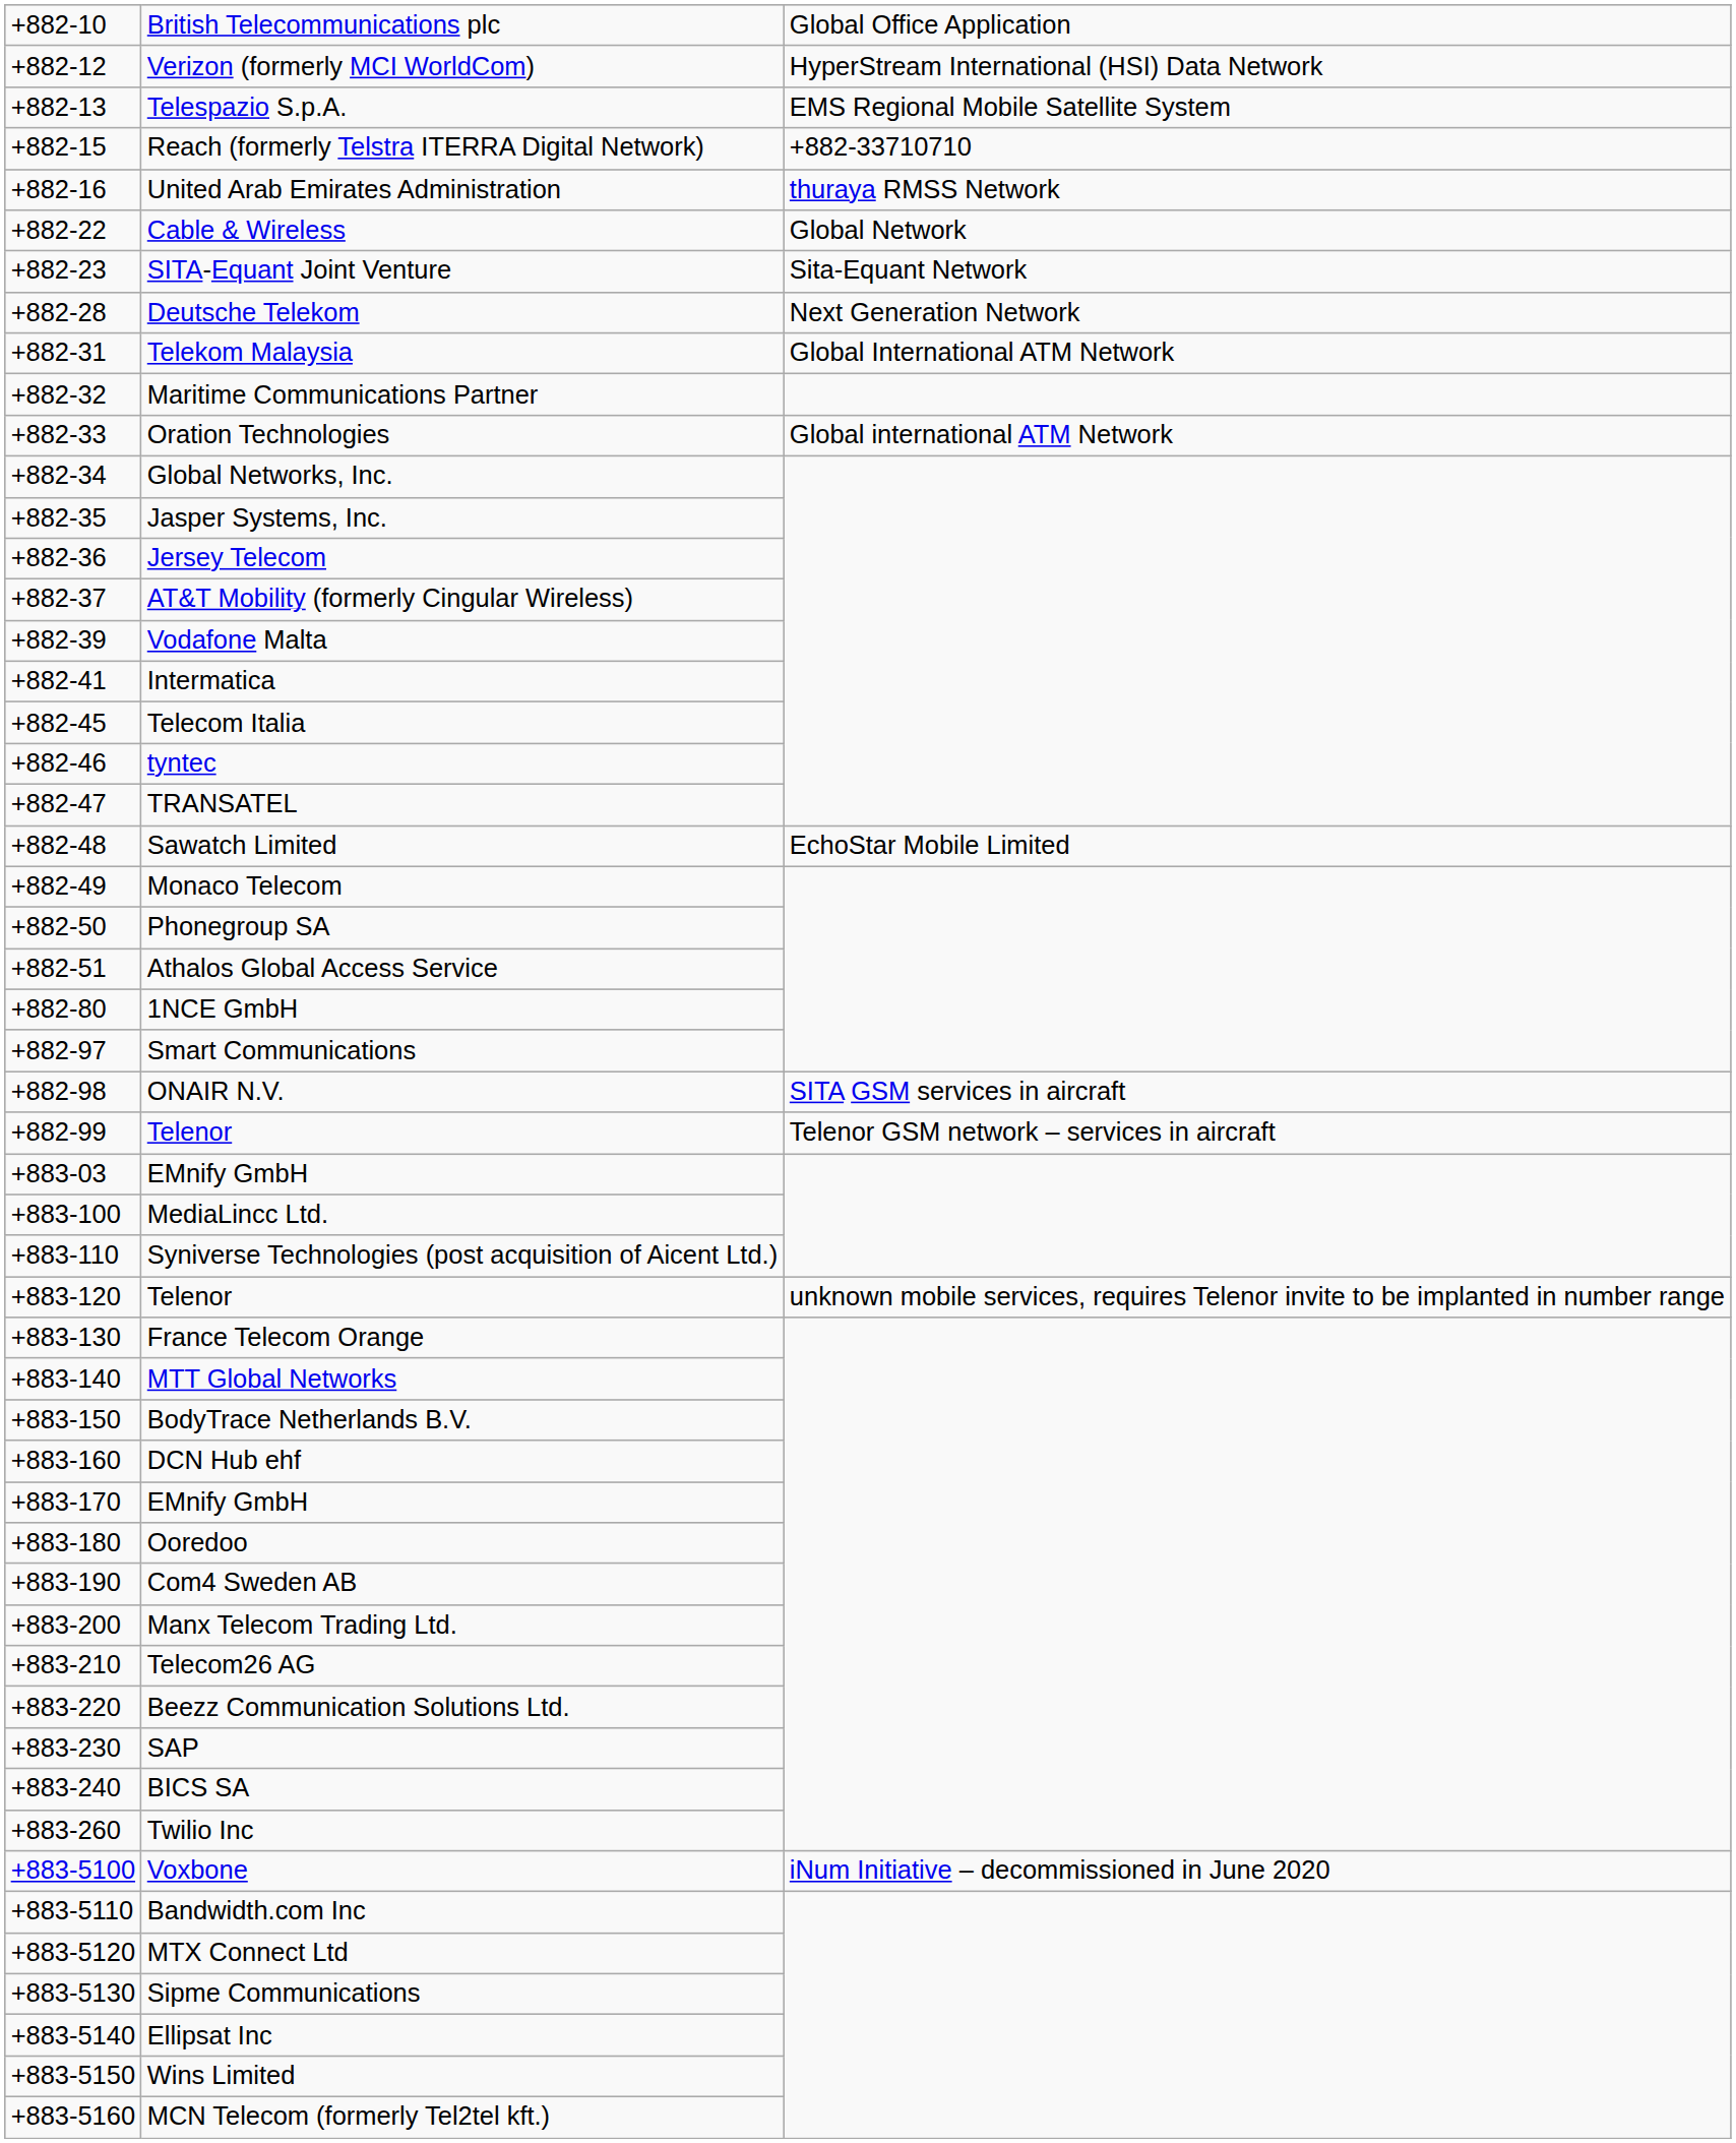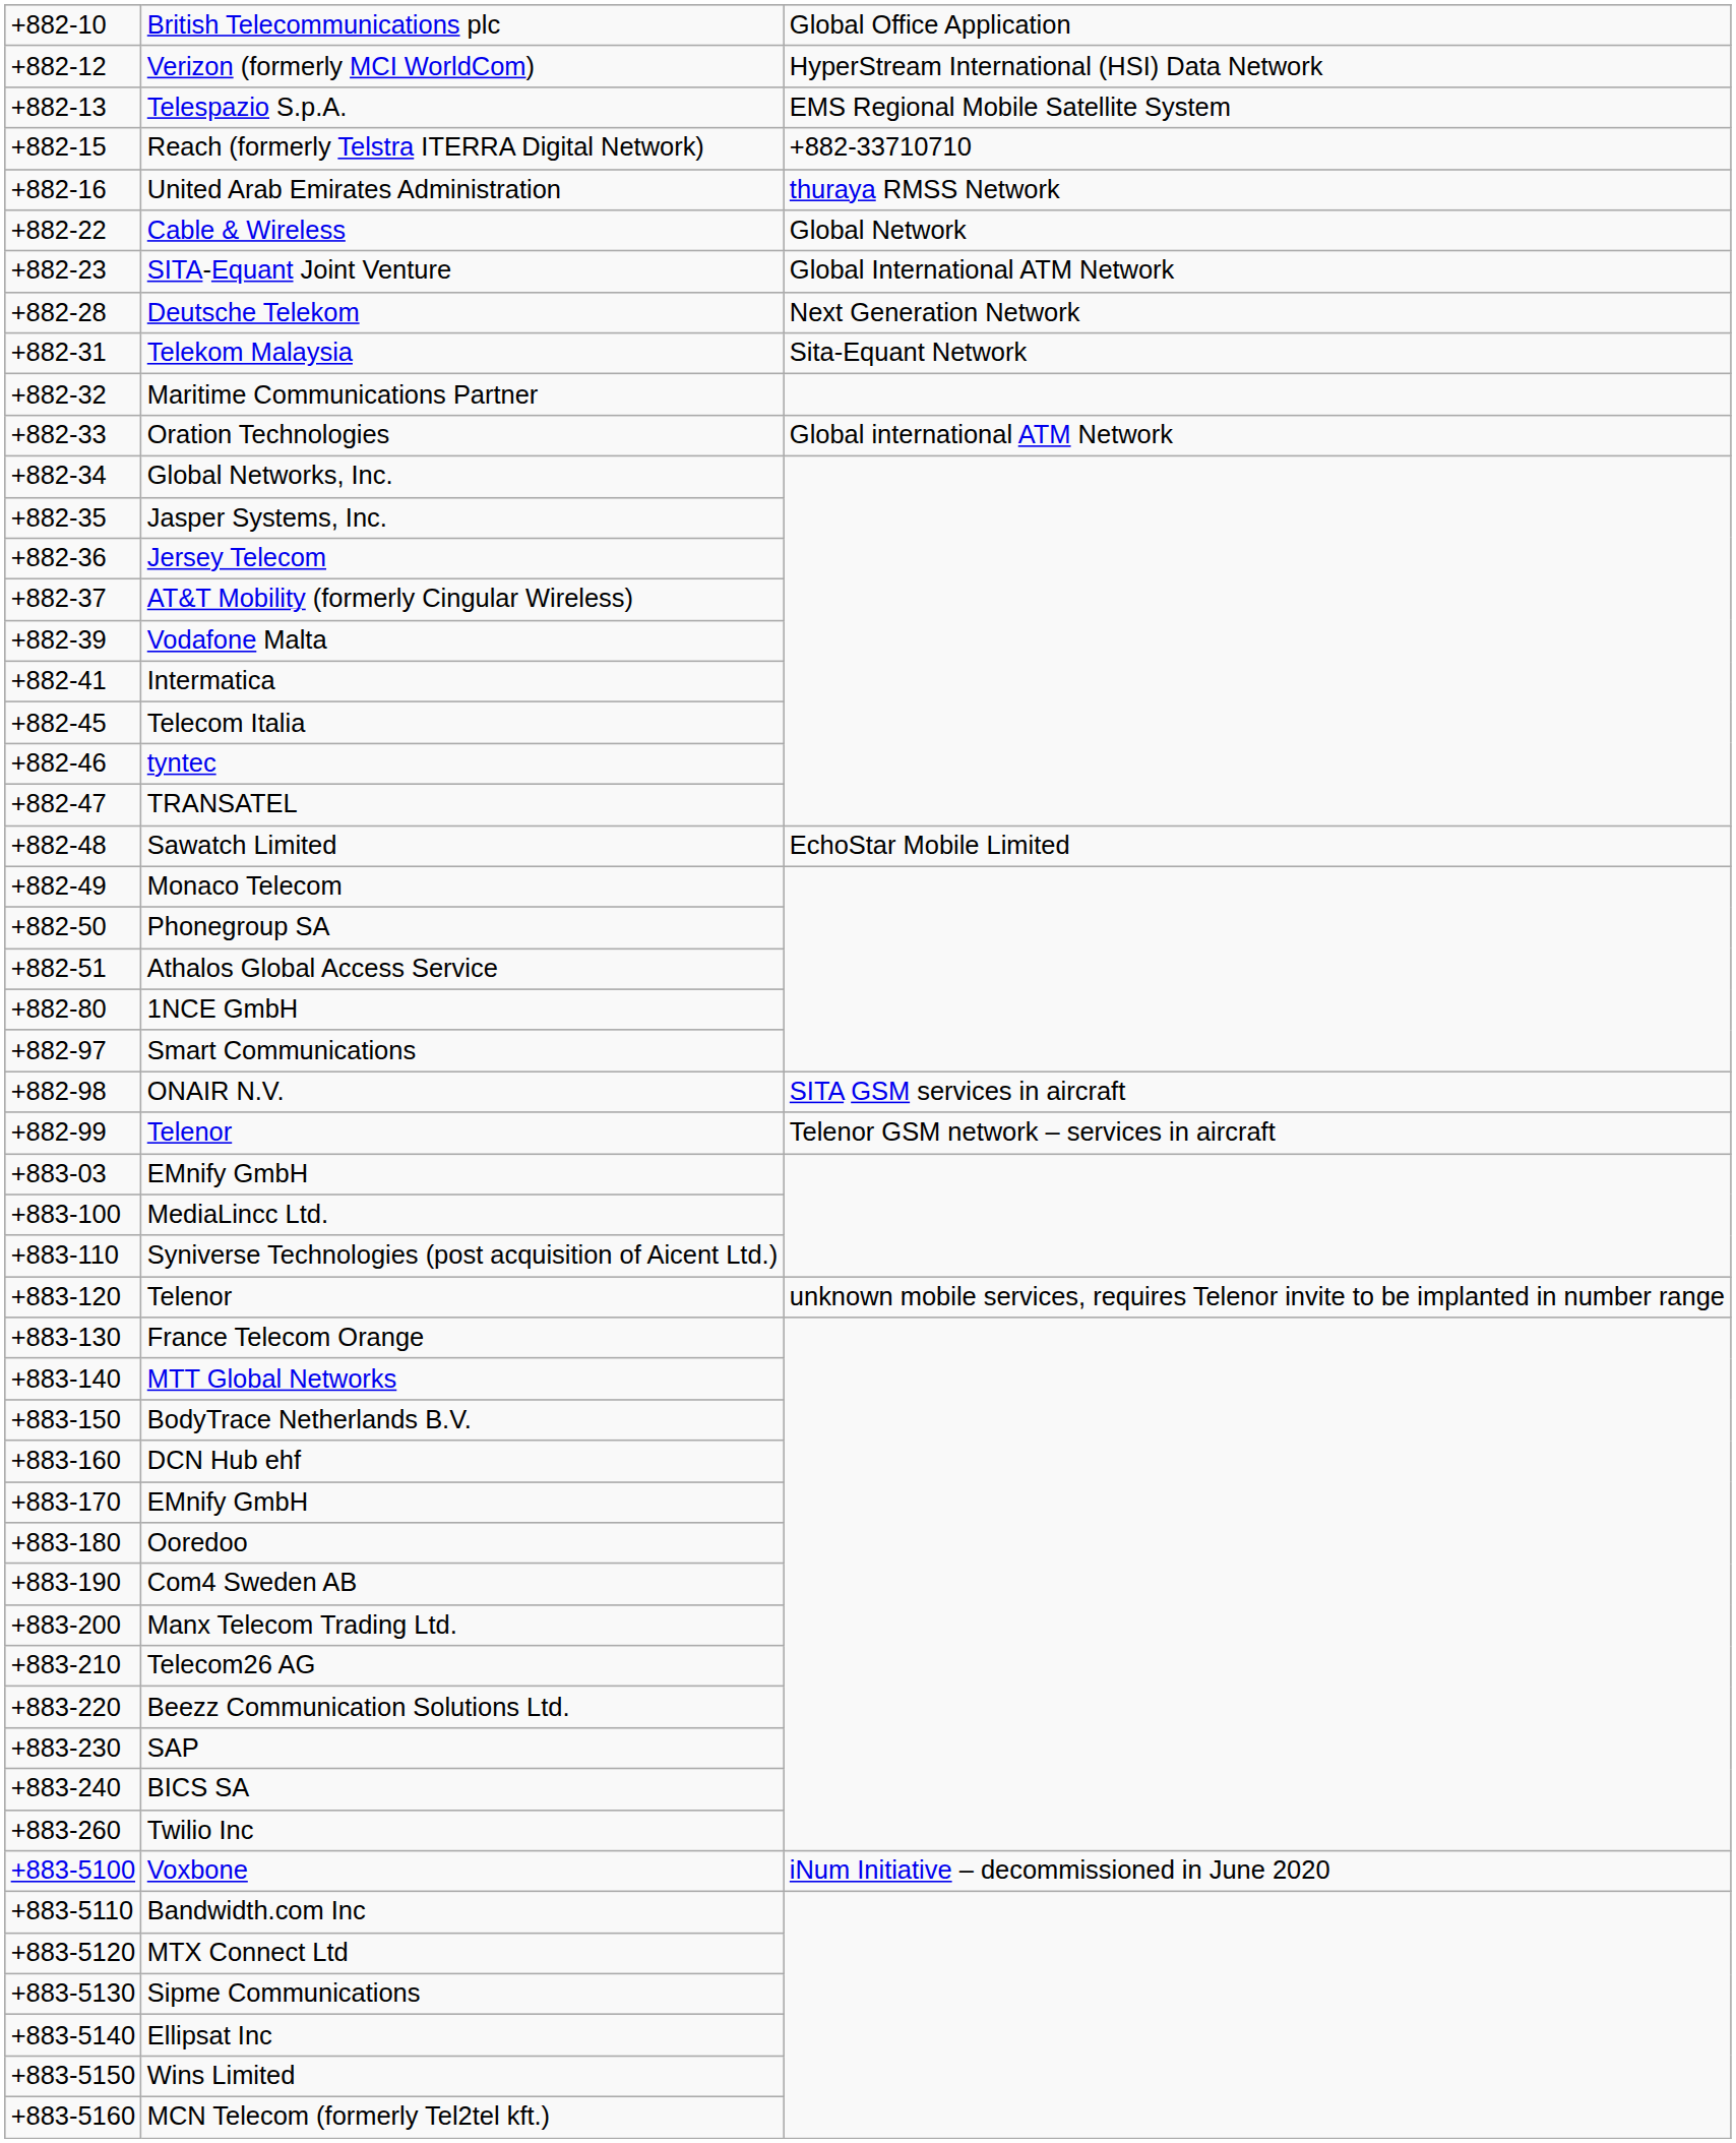SITA-Equant Joint Venture | column 3: Sita-Equant Network -> Global International ATM Network
Telekom Malaysia | column 3: Global International ATM Network -> Sita-Equant Network
